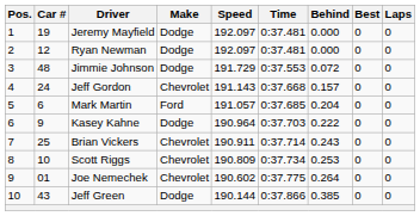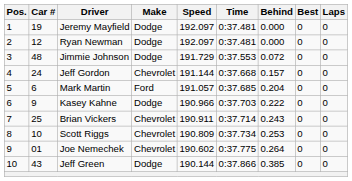Jeff Gordon | Speed: 191.143 -> 191.144
Kasey Kahne | Speed: 190.964 -> 190.966
